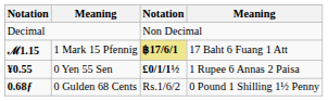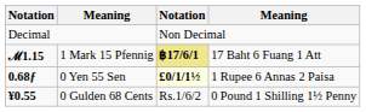0 Yen 55 Sen | column 1: ¥0.55 -> 0.68ƒ
0 Yen 55 Sen | column 3: no background -> lightyellow background
0 Gulden 68 Cents | column 1: 0.68ƒ -> ¥0.55
